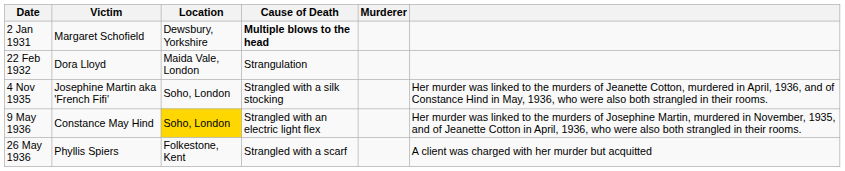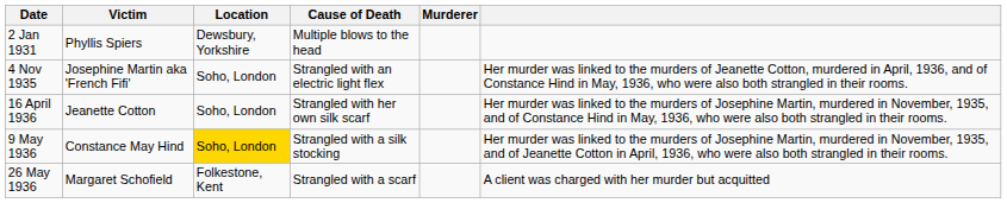2 Jan 1931 | Victim: Margaret Schofield -> Phyllis Spiers
2 Jan 1931 | Cause of Death: bold -> normal
- row: 22 Feb 1932 | Dora Lloyd | Maida Vale, London | Strangulation
4 Nov 1935 | Cause of Death: Strangled with a silk stocking -> Strangled with an electric light flex
+ row: 16 April 1936 | Jeanette Cotton | Soho, London | Strangled with her own silk scarf | Her murder was linked to the murders of Josephine Martin, murdered in November, 1935, and of Constance Hind in May, 1936, who were also both strangled in their rooms.
9 May 1936 | Cause of Death: Strangled with an electric light flex -> Strangled with a silk stocking
26 May 1936 | Victim: Phyllis Spiers -> Margaret Schofield
